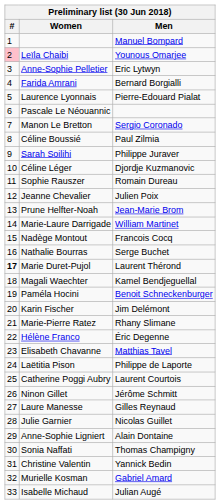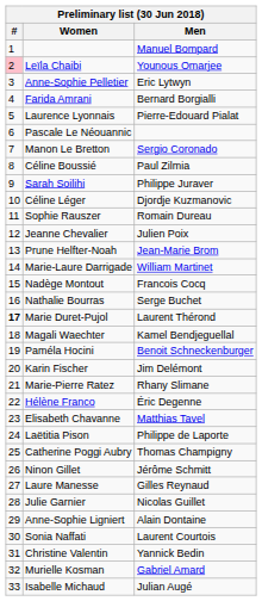Catherine Poggi Aubry | Men: Laurent Courtois -> Thomas Champigny
Sonia Naffati | Men: Thomas Champigny -> Laurent Courtois
